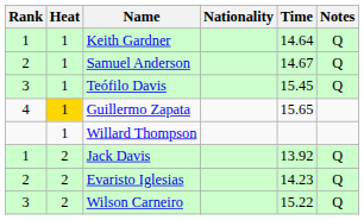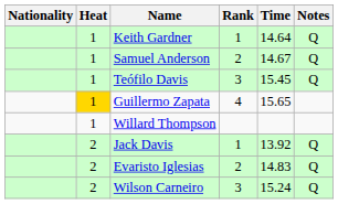columns swapped: Rank <-> Nationality
Evaristo Iglesias | Time: 14.23 -> 14.83
Wilson Carneiro | Time: 15.22 -> 15.24
